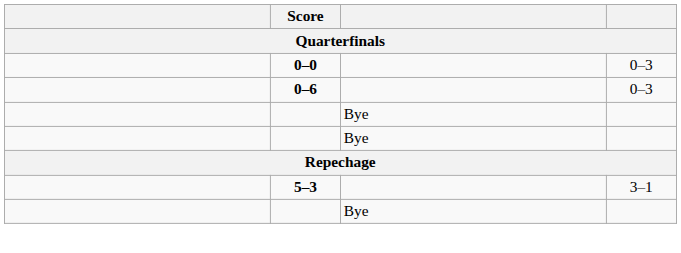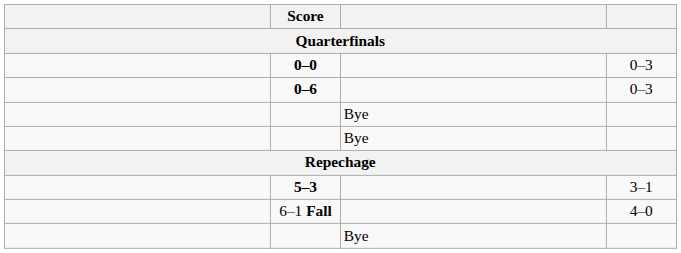+ row: 6–1 Fall | 4–0
